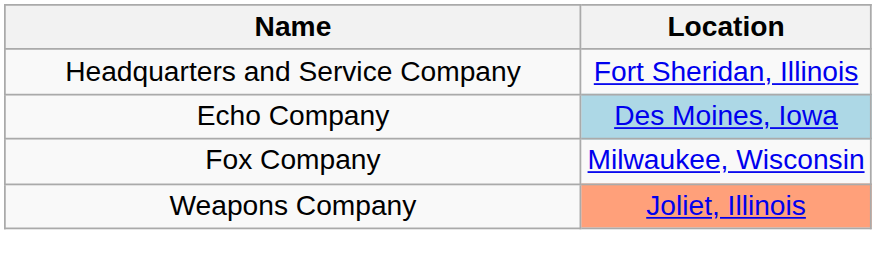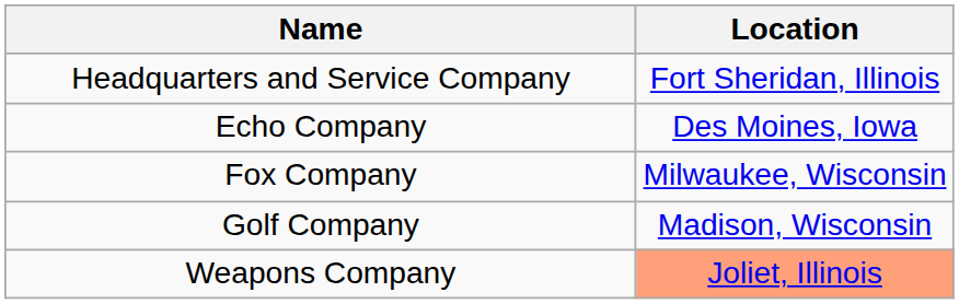Echo Company | Location: lightblue background -> no background
+ row: Golf Company | Madison, Wisconsin
